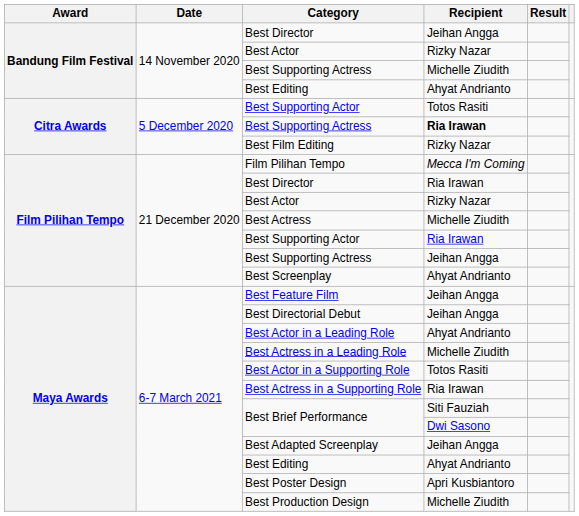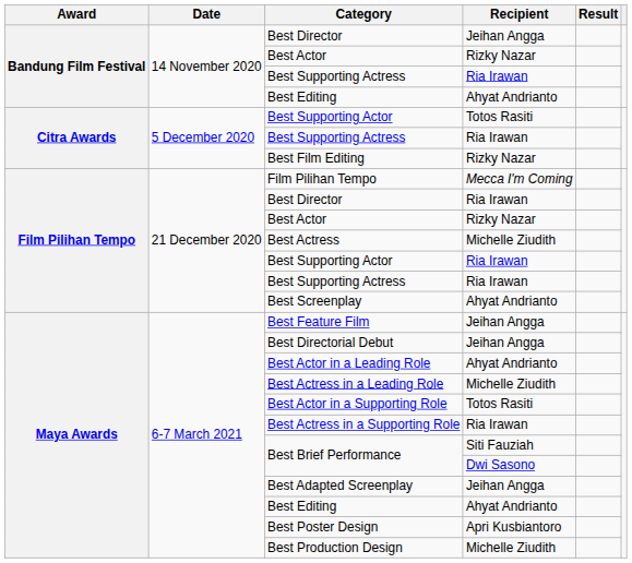Bandung Film Festival / Best Supporting Actress | Recipient: Michelle Ziudith -> Ria Irawan
Citra Awards / Best Supporting Actress | Recipient: bold -> normal
Film Pilihan Tempo / Best Supporting Actress | Recipient: Jeihan Angga -> Ria Irawan
